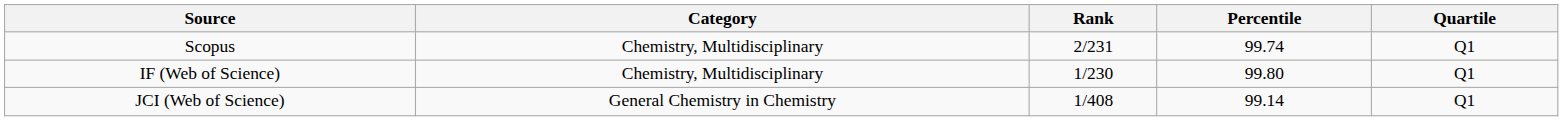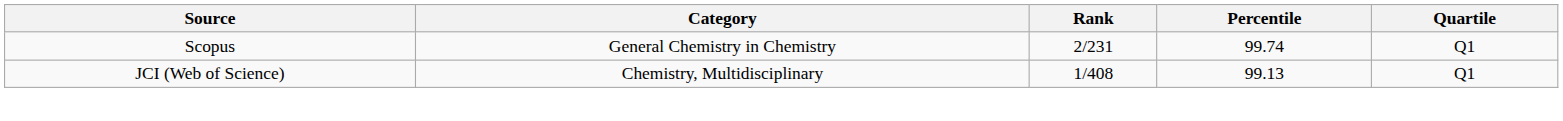Scopus | Category: Chemistry, Multidisciplinary -> General Chemistry in Chemistry
- row: IF (Web of Science) | Chemistry, Multidisciplinary | 1/230 | 99.80 | Q1
JCI (Web of Science) | Category: General Chemistry in Chemistry -> Chemistry, Multidisciplinary
JCI (Web of Science) | Percentile: 99.14 -> 99.13
